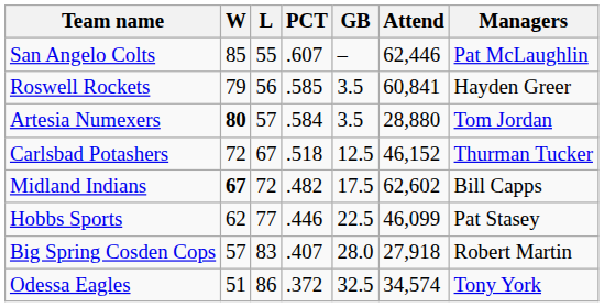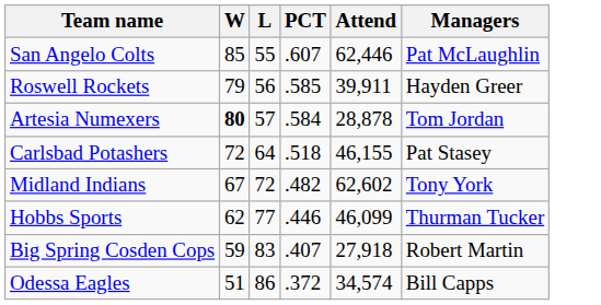- column: GB | – | 3.5 | 3.5 | 12.5 | 17.5 | 22.5 | 28.0 | 32.5
Roswell Rockets | Attend: 60,841 -> 39,911
Artesia Numexers | Attend: 28,880 -> 28,878
Carlsbad Potashers | L: 67 -> 64
Carlsbad Potashers | Attend: 46,152 -> 46,155
Carlsbad Potashers | Managers: Thurman Tucker -> Pat Stasey
Midland Indians | W: bold -> normal
Midland Indians | Managers: Bill Capps -> Tony York
Hobbs Sports | Managers: Pat Stasey -> Thurman Tucker
Big Spring Cosden Cops | W: 57 -> 59
Odessa Eagles | Managers: Tony York -> Bill Capps
